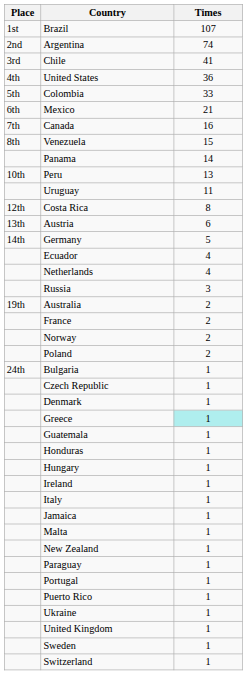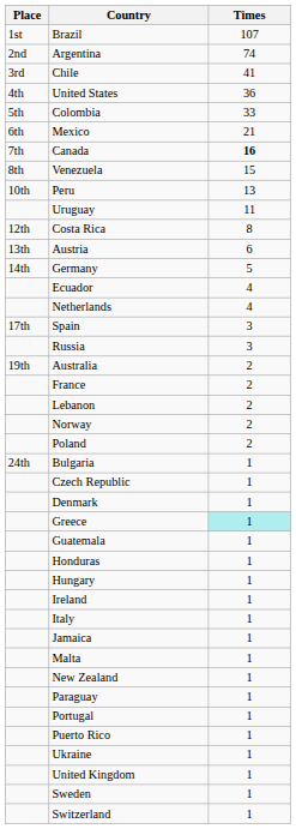Canada | Times: normal -> bold
- row: Panama | 14
+ row: 17th | Spain | 3
+ row: Lebanon | 2
